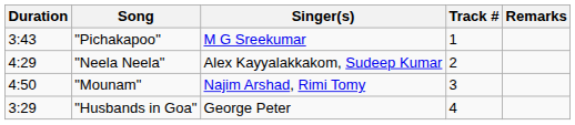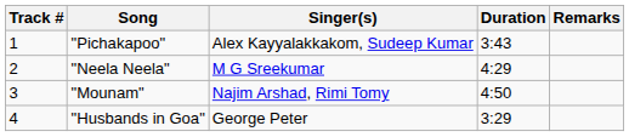columns swapped: Track # <-> Duration
"Pichakapoo" | Singer(s): M G Sreekumar -> Alex Kayyalakkakom, Sudeep Kumar
"Neela Neela" | Singer(s): Alex Kayyalakkakom, Sudeep Kumar -> M G Sreekumar
